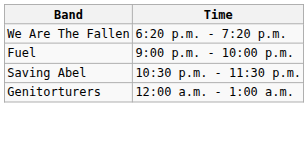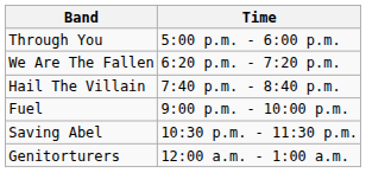+ row: Through You | 5:00 p.m. - 6:00 p.m.
+ row: Hail The Villain | 7:40 p.m. - 8:40 p.m.
